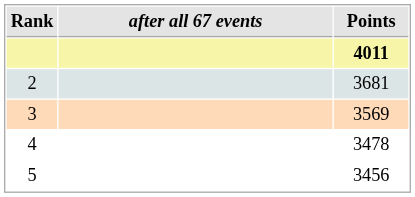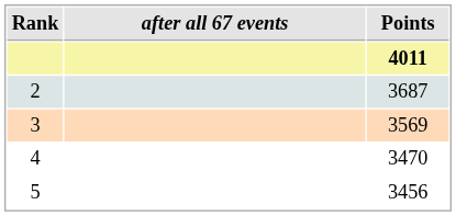2 | Points: 3681 -> 3687
4 | Points: 3478 -> 3470
